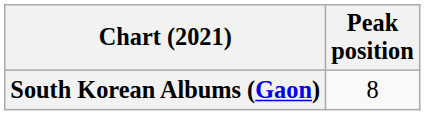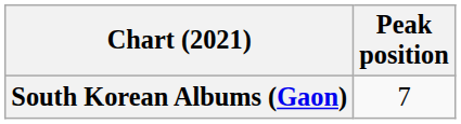South Korean Albums (Gaon) | Peak position: 8 -> 7
